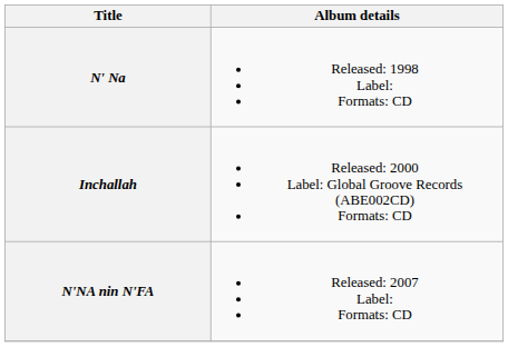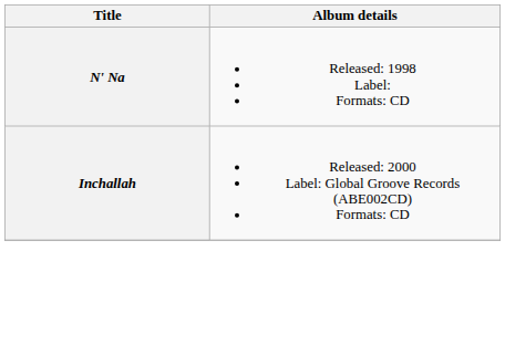- row: N'NA nin N'FA | Released: 2007 Label: Formats: CD
